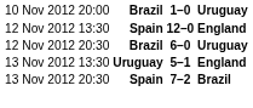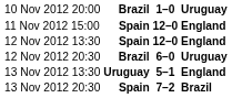+ row: 11 Nov 2012 15:00 | Spain | 12–0 | England
